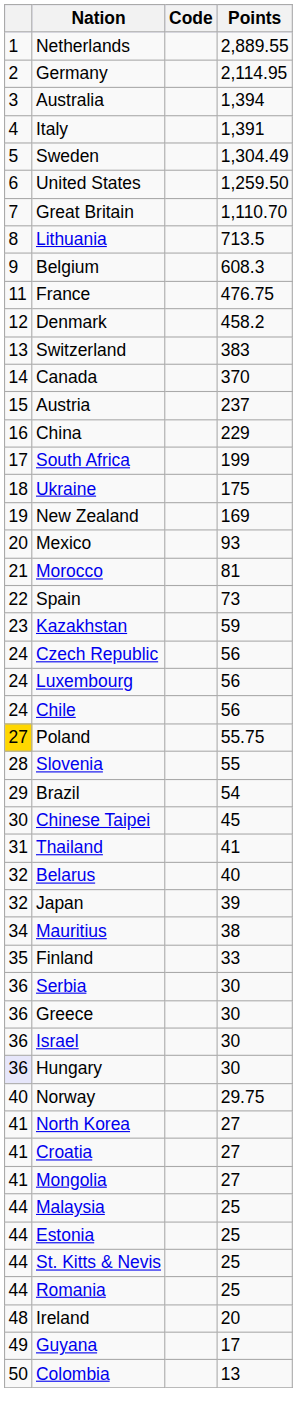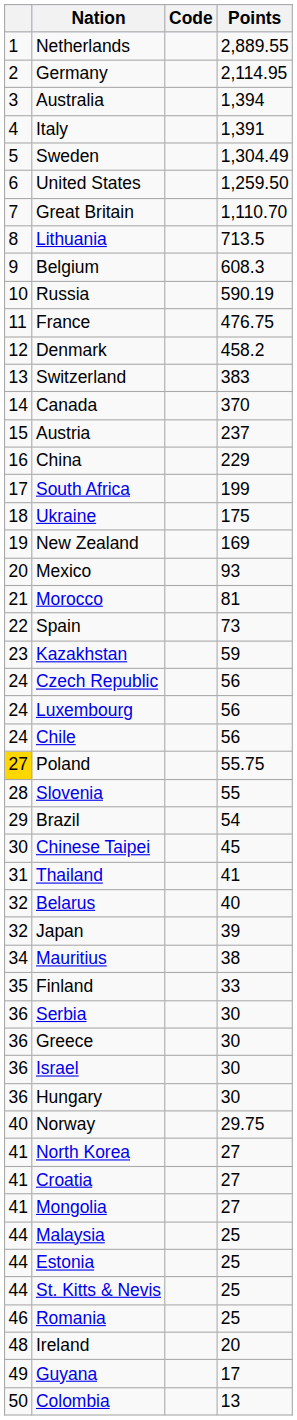+ row: 10 | Russia | 590.19
Hungary | column 1: lavender background -> no background
Romania | column 1: 44 -> 46
